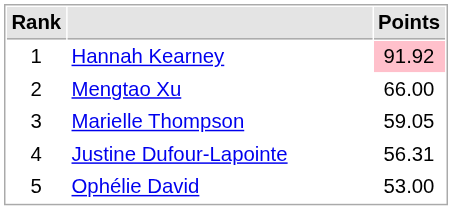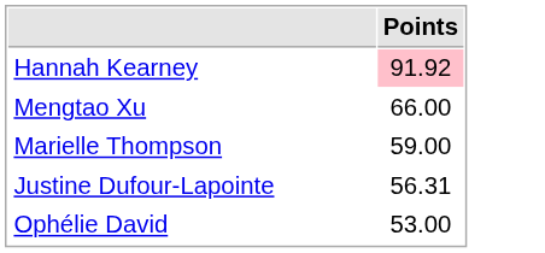- column: Rank | 1 | 2 | 3 | 4 | 5
Marielle Thompson | Points: 59.05 -> 59.00
